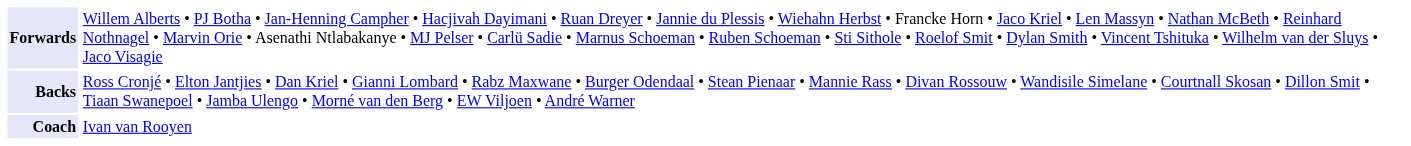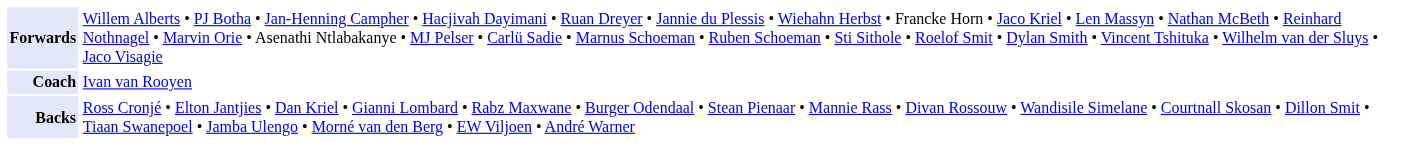rows swapped: Backs <-> Coach
